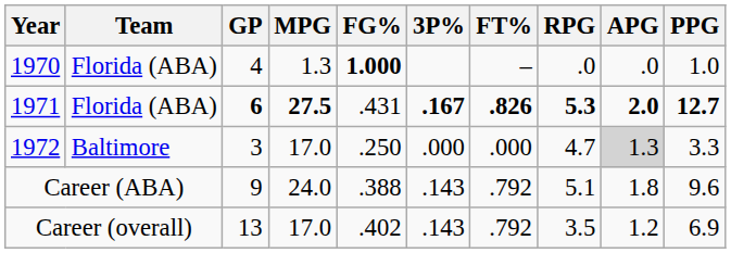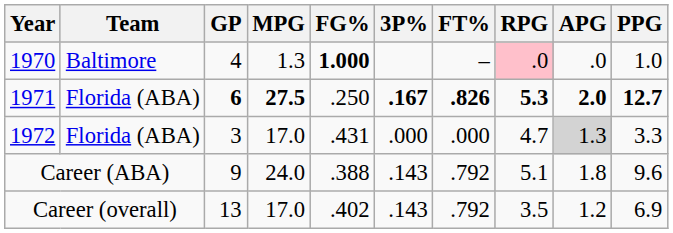1970 | Team: Florida (ABA) -> Baltimore
1970 | RPG: no background -> pink background
1971 | FG%: .431 -> .250
1972 | Team: Baltimore -> Florida (ABA)
1972 | FG%: .250 -> .431
